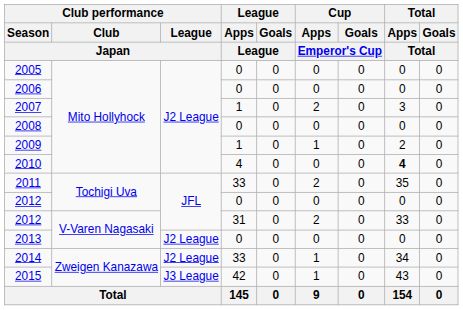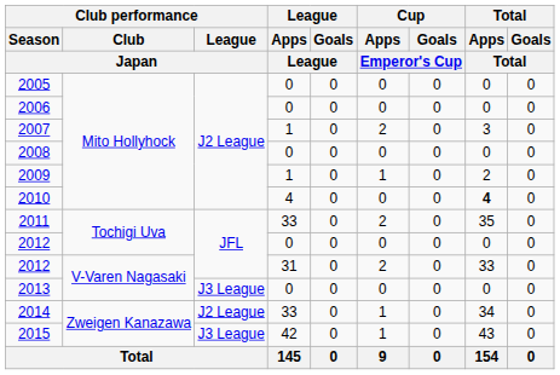2013 | Club performance / League / Japan: J2 League -> J3 League
